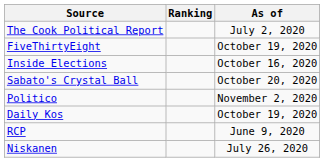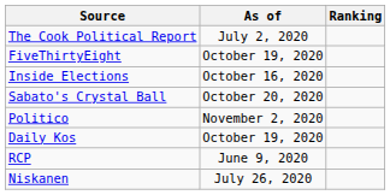columns swapped: Ranking <-> As of
